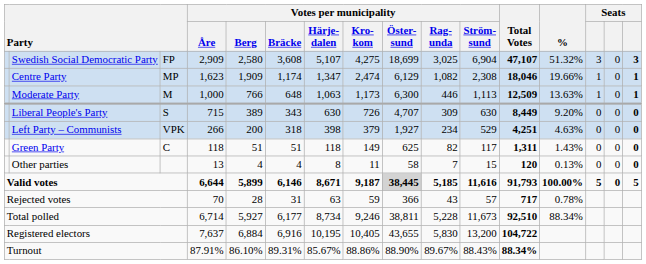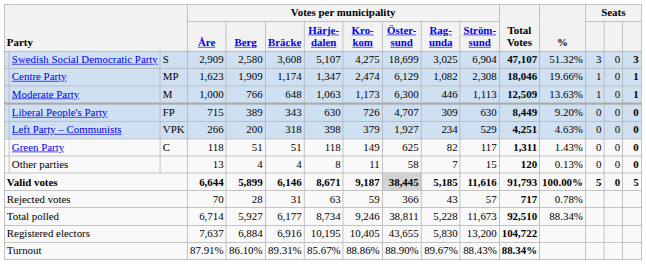Swedish Social Democratic Party | column 3: FP -> S
Liberal People's Party | column 3: S -> FP
